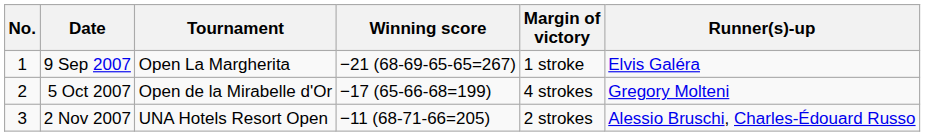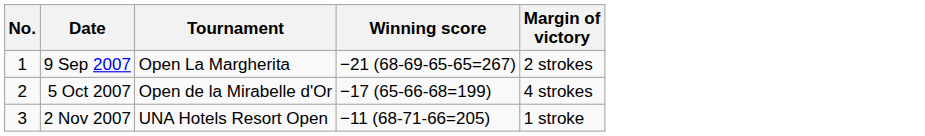- column: Runner(s)-up | Elvis Galéra | Gregory Molteni | Alessio Bruschi, Charles-Édouard Russo
9 Sep 2007 | Margin of victory: 1 stroke -> 2 strokes
2 Nov 2007 | Margin of victory: 2 strokes -> 1 stroke
